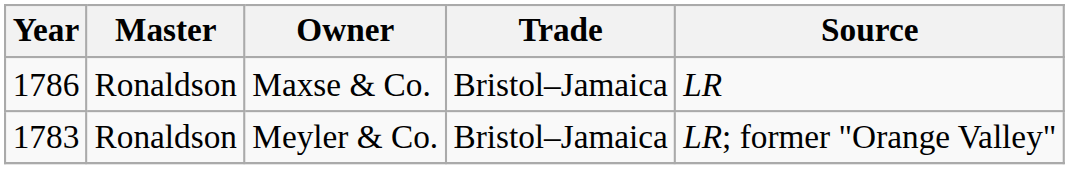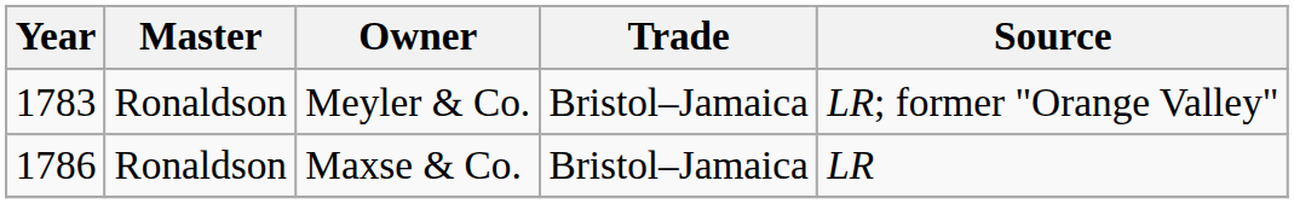rows swapped: Meyler & Co. <-> Maxse & Co.
